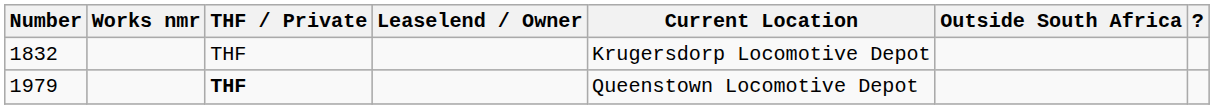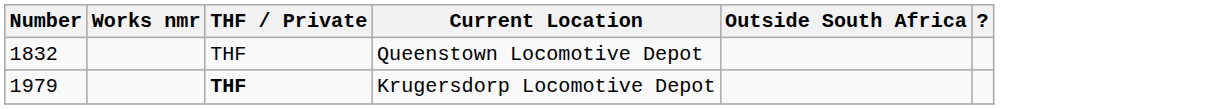- column: Leaselend / Owner
1832 | Current Location: Krugersdorp Locomotive Depot -> Queenstown Locomotive Depot
1979 | Current Location: Queenstown Locomotive Depot -> Krugersdorp Locomotive Depot
